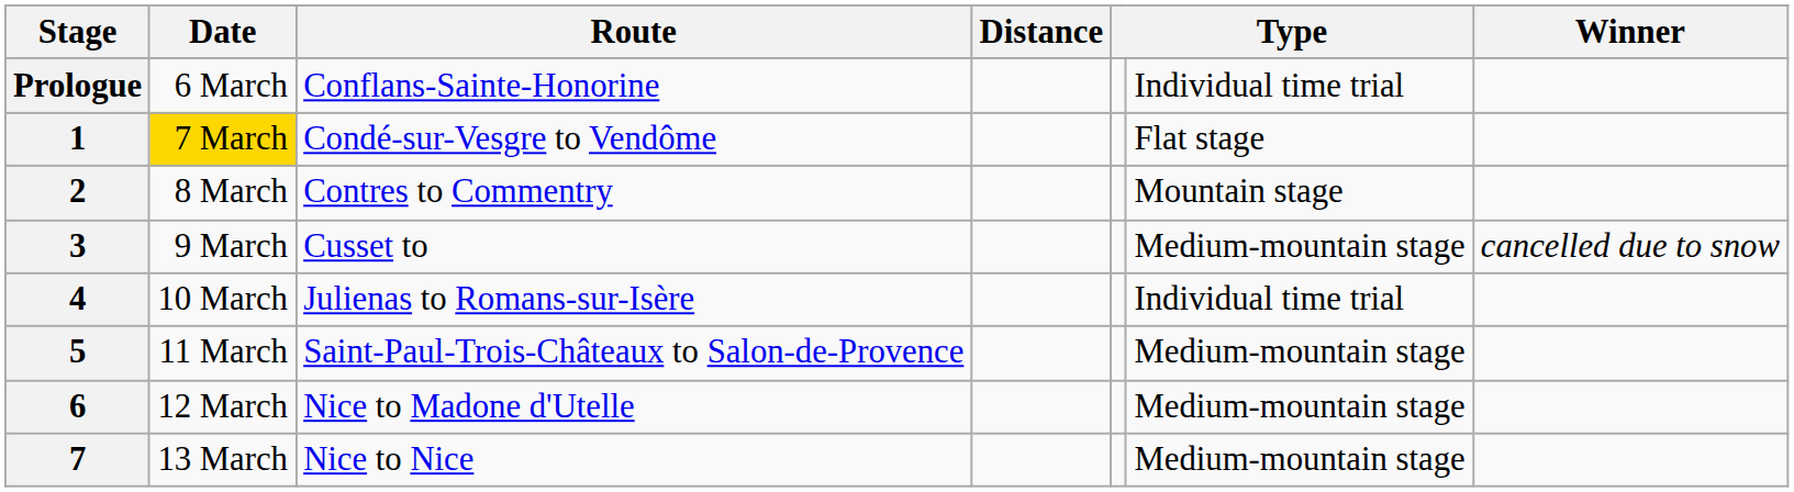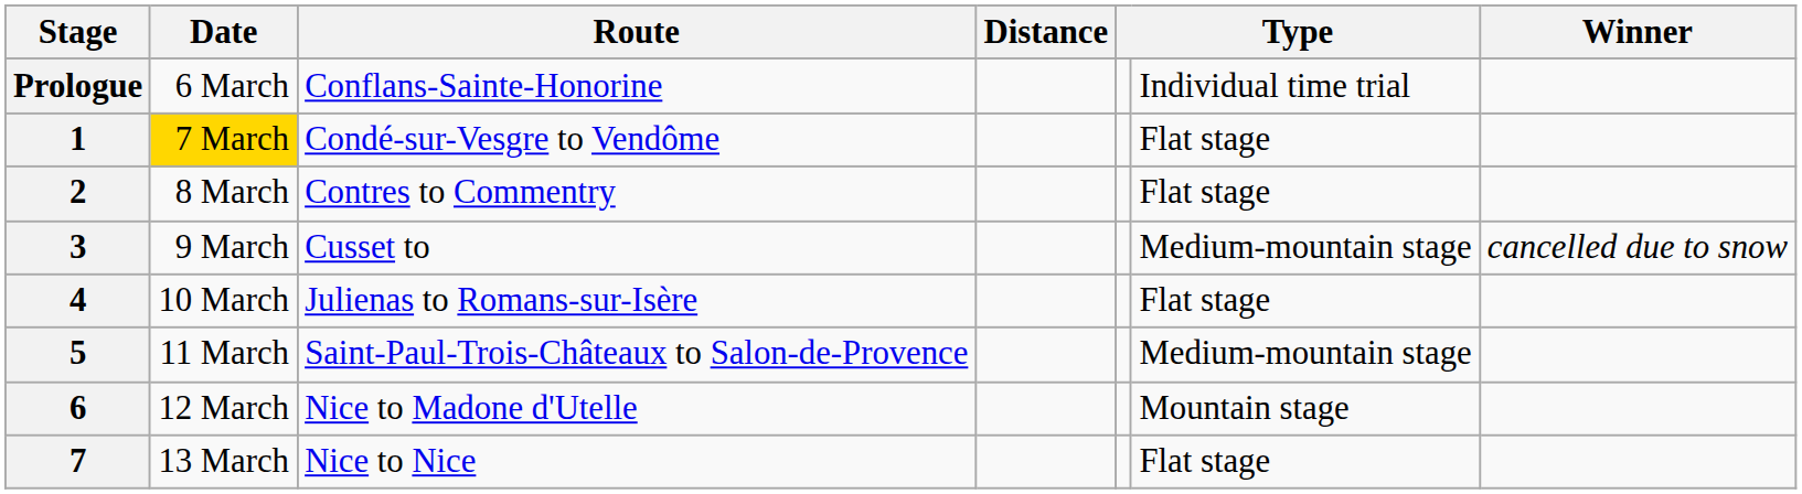2 | column 6: Mountain stage -> Flat stage
4 | column 6: Individual time trial -> Flat stage
6 | column 6: Medium-mountain stage -> Mountain stage
7 | column 6: Medium-mountain stage -> Flat stage
